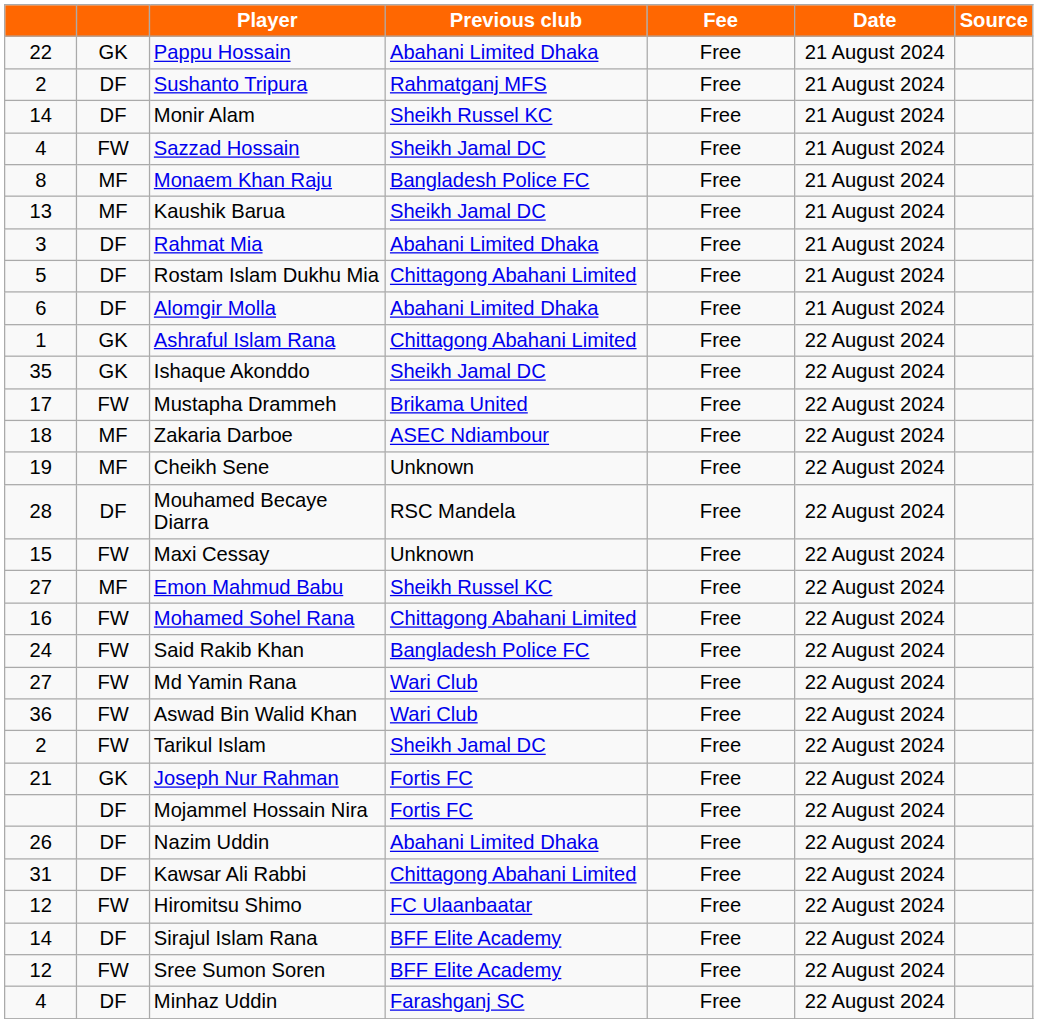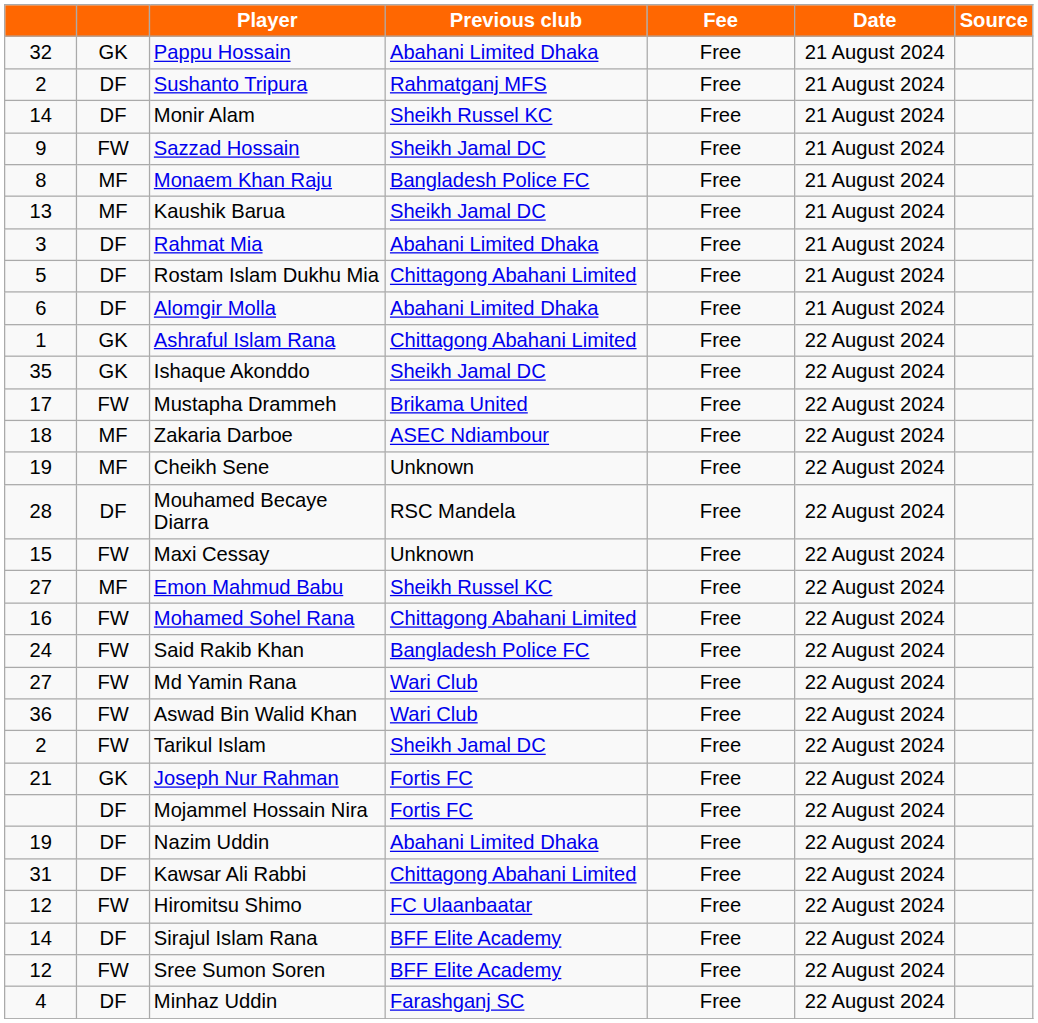Pappu Hossain | column 1: 22 -> 32
Sazzad Hossain | column 1: 4 -> 9
Nazim Uddin | column 1: 26 -> 19
